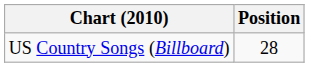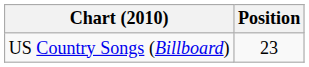US Country Songs (Billboard) | Position: 28 -> 23
